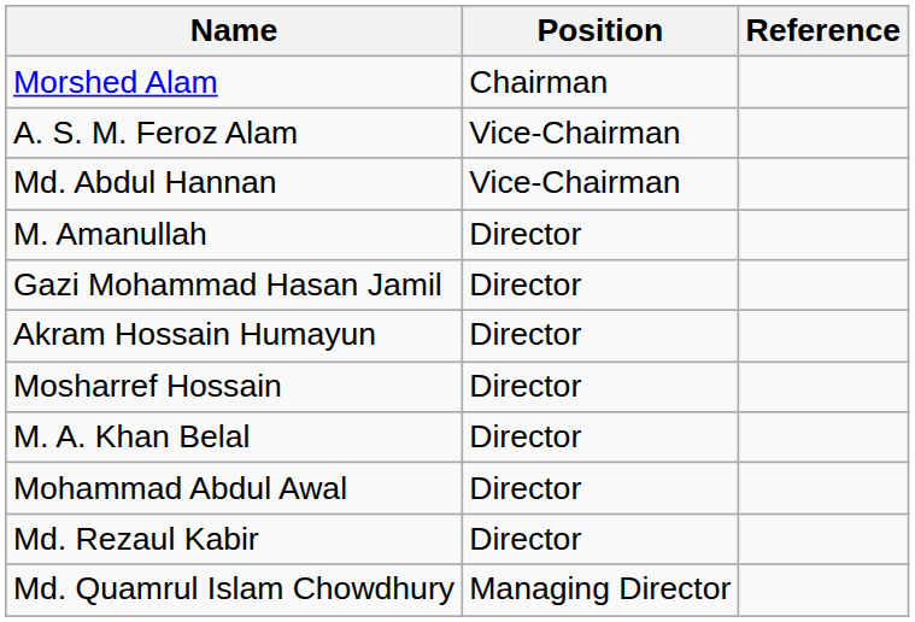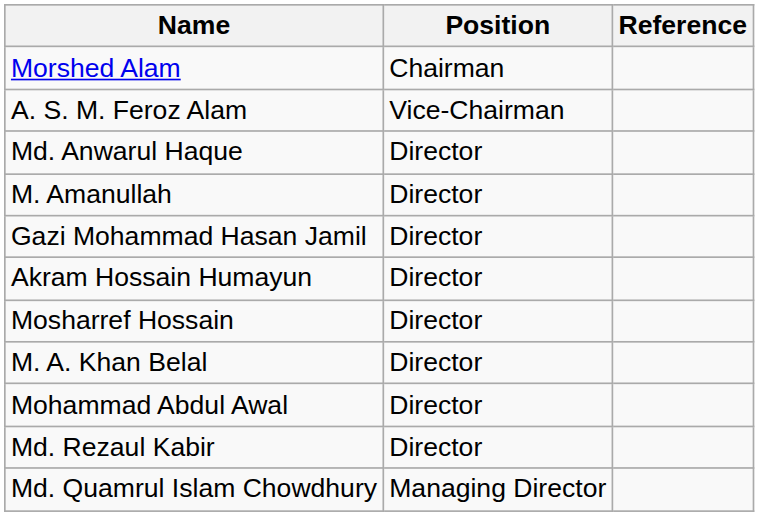- row: Md. Abdul Hannan | Vice-Chairman
+ row: Md. Anwarul Haque | Director
